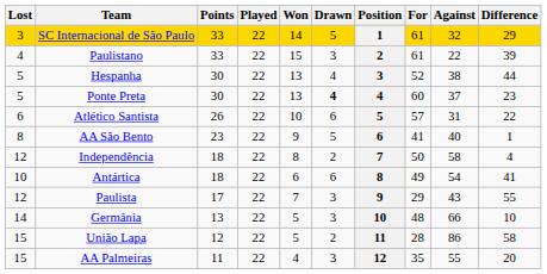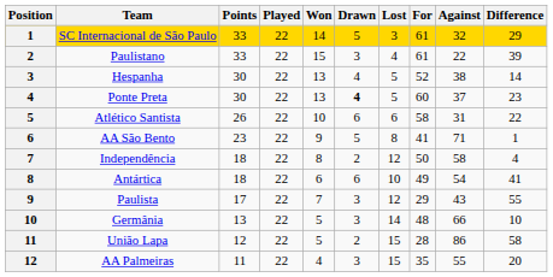columns swapped: Position <-> Lost
Hespanha | Difference: 44 -> 14
Atlético Santista | For: 57 -> 58
AA São Bento | Against: 40 -> 71
